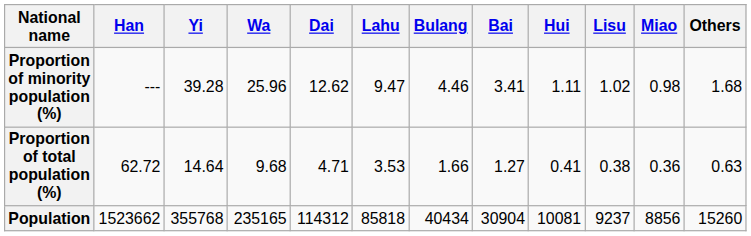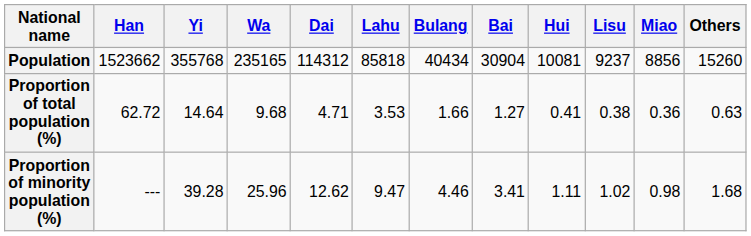rows swapped: Population <-> Proportion of minority population (%)
